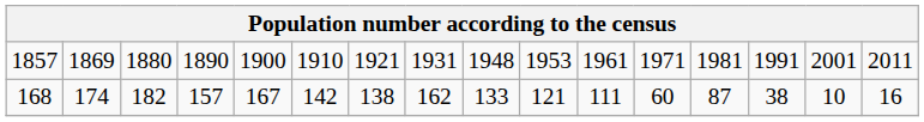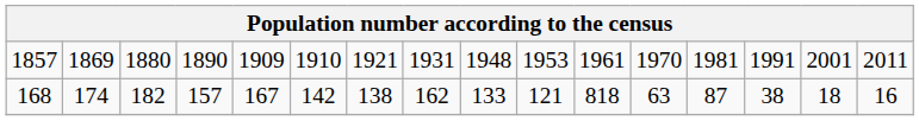1857 | column 5: 1900 -> 1909
1857 | column 12: 1971 -> 1970
168 | column 11: 111 -> 818
168 | column 12: 60 -> 63
168 | column 15: 10 -> 18
